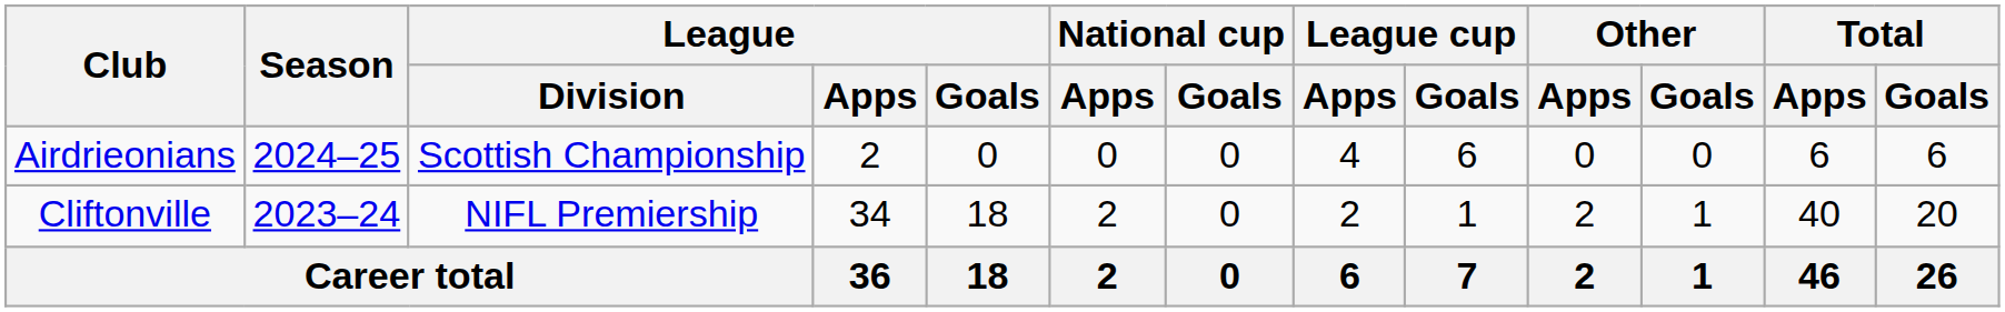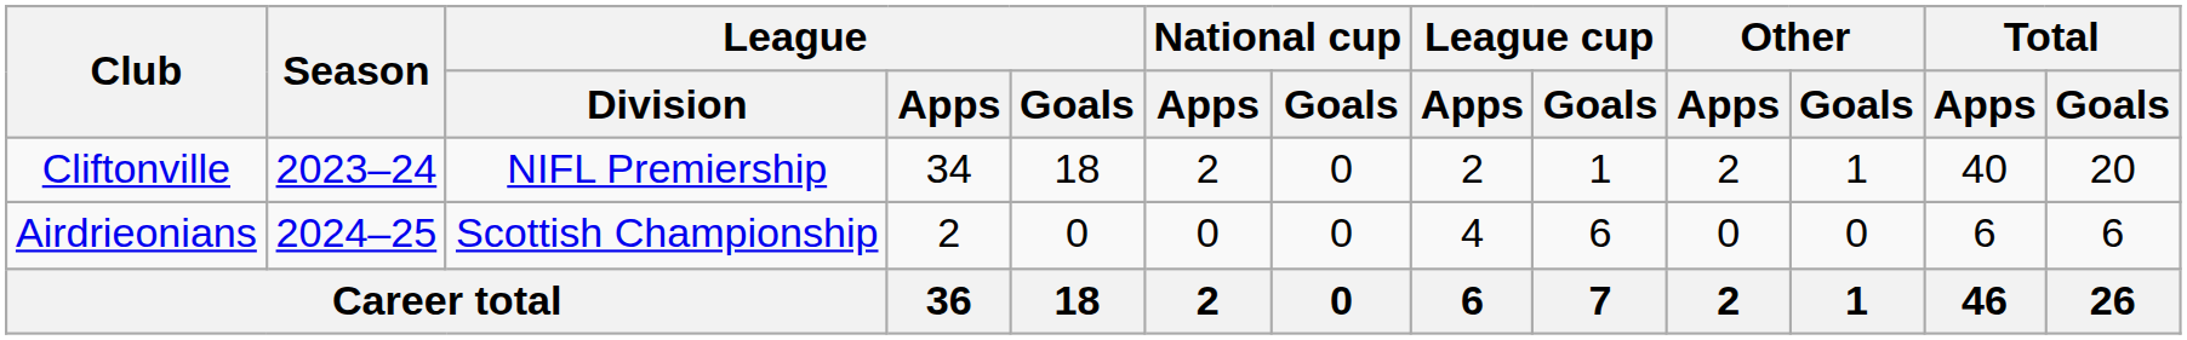rows swapped: Cliftonville <-> Airdrieonians
